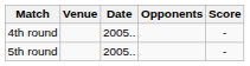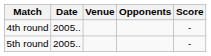columns swapped: Date <-> Venue
